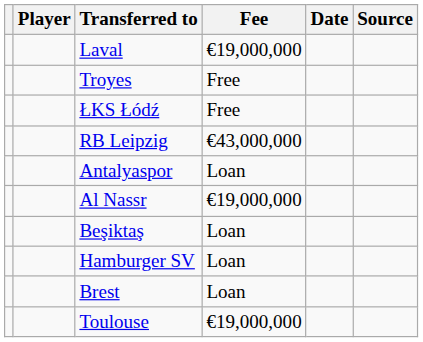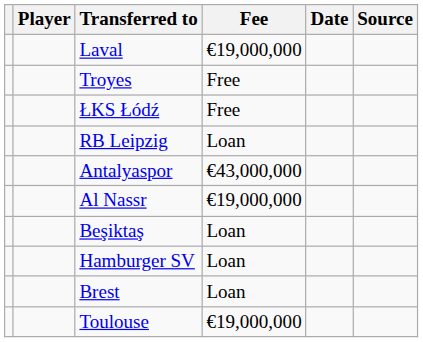RB Leipzig | Fee: €43,000,000 -> Loan
Antalyaspor | Fee: Loan -> €43,000,000
